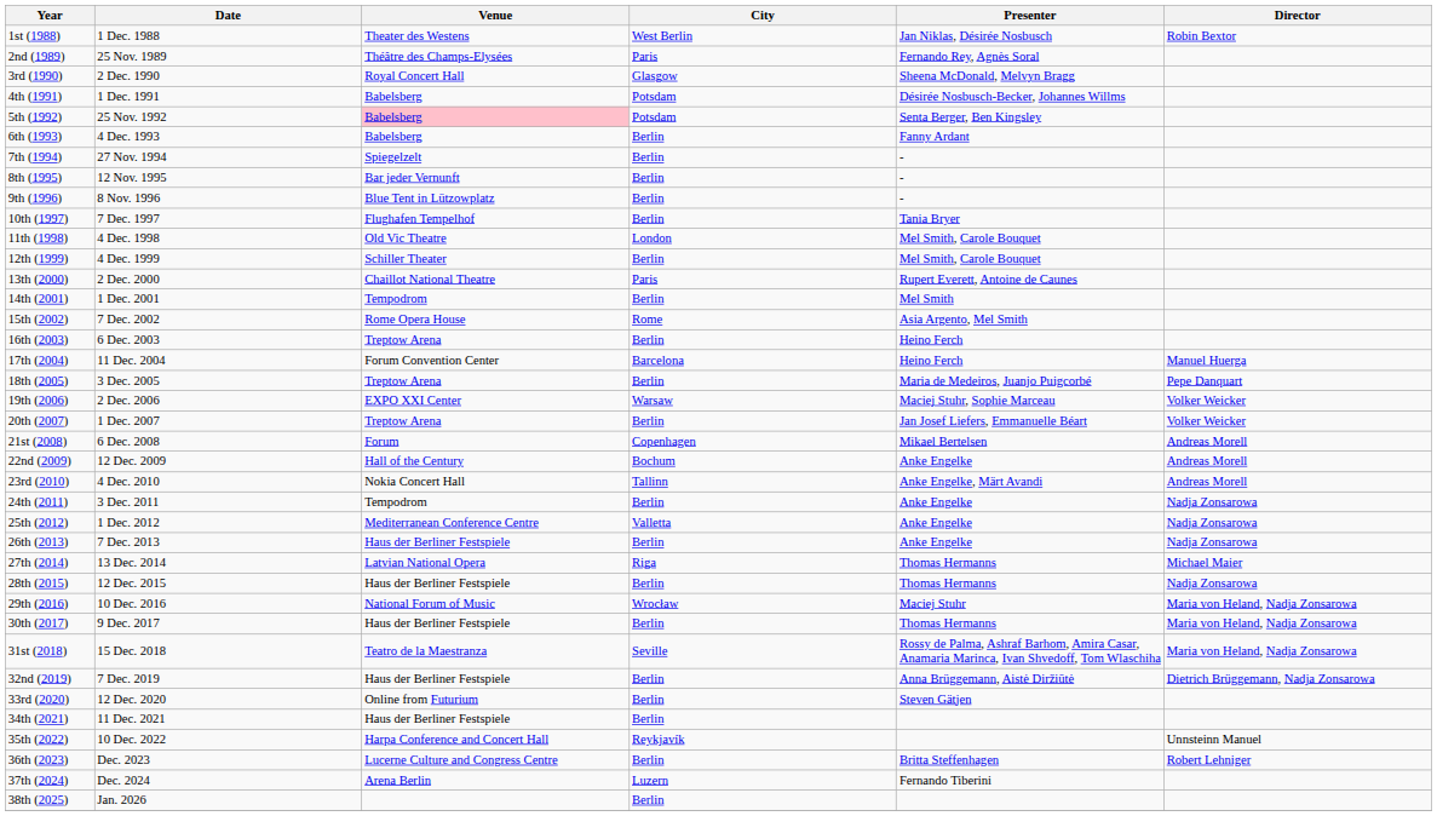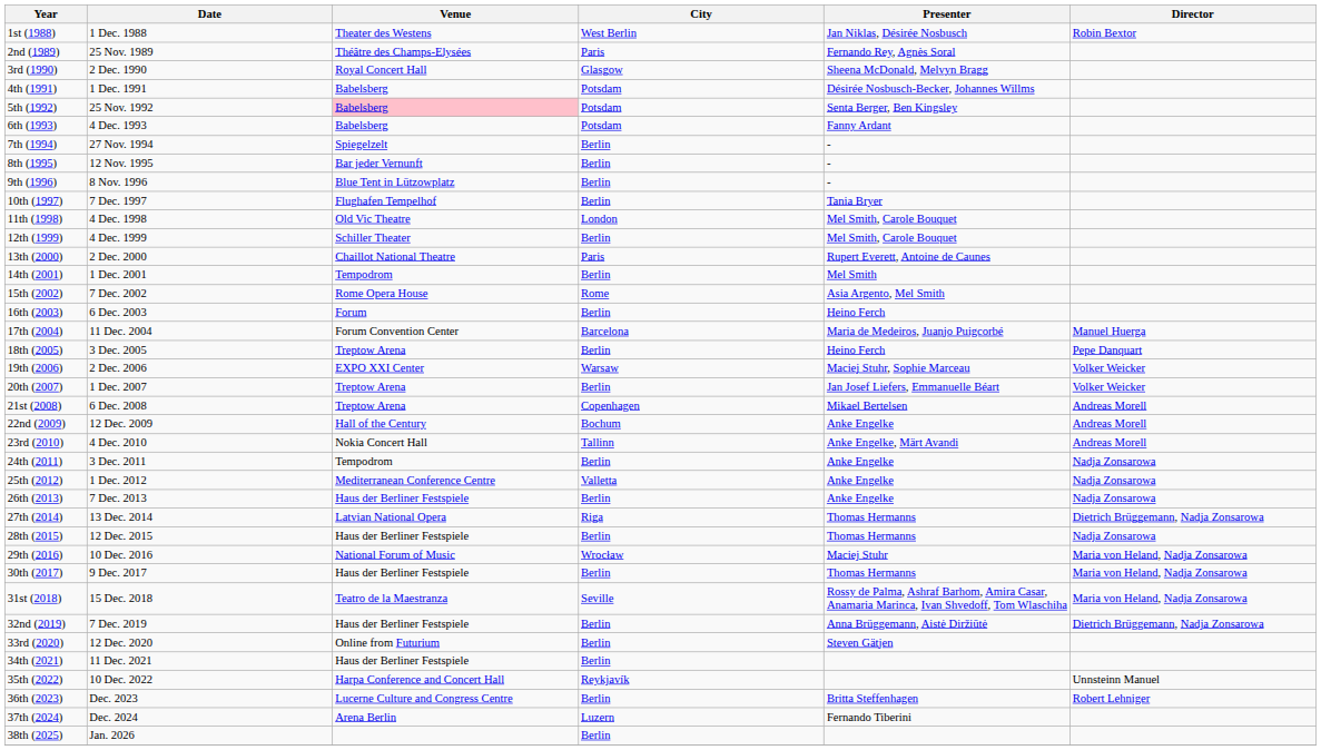6th (1993) | City: Berlin -> Potsdam
16th (2003) | Venue: Treptow Arena -> Forum
17th (2004) | Presenter: Heino Ferch -> Maria de Medeiros, Juanjo Puigcorbé
18th (2005) | Presenter: Maria de Medeiros, Juanjo Puigcorbé -> Heino Ferch
21st (2008) | Venue: Forum -> Treptow Arena
27th (2014) | Director: Michael Maier -> Dietrich Brüggemann, Nadja Zonsarowa
